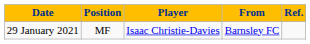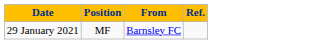- column: Player | Isaac Christie-Davies
